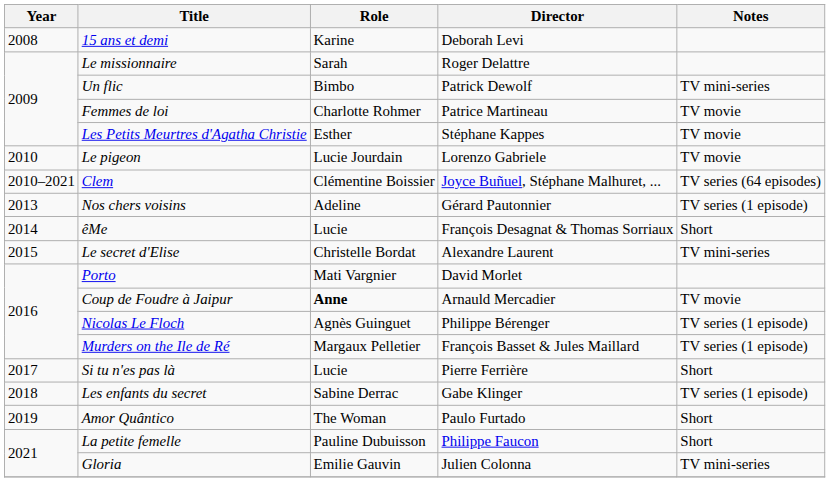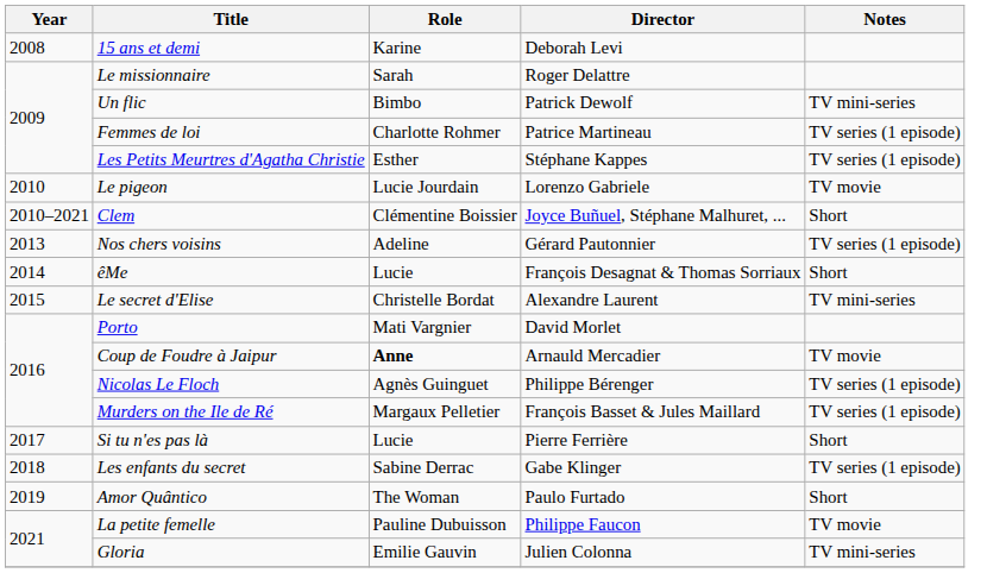Femmes de loi | Notes: TV movie -> TV series (1 episode)
Les Petits Meurtres d'Agatha Christie | Notes: TV movie -> TV series (1 episode)
Clem | Notes: TV series (64 episodes) -> Short
La petite femelle | Notes: Short -> TV movie
